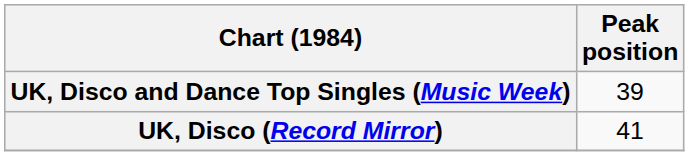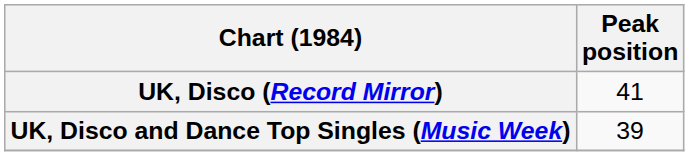rows swapped: UK, Disco (Record Mirror) <-> UK, Disco and Dance Top Singles (Music Week)
